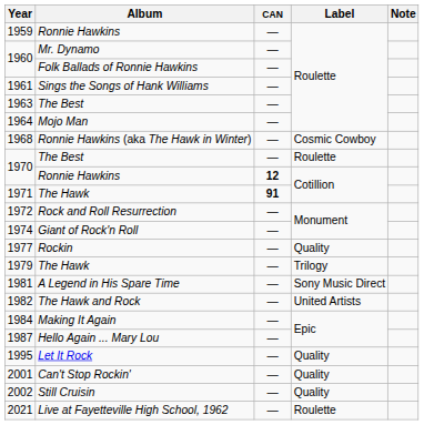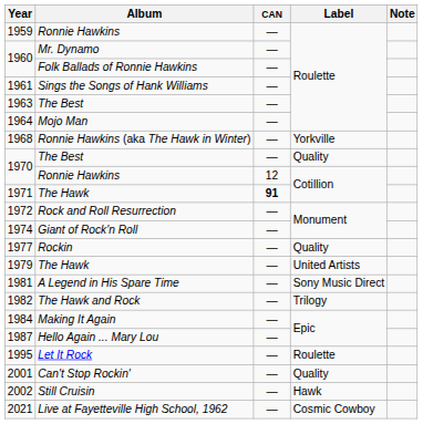1968 | Label: Cosmic Cowboy -> Yorkville
1970 / The Best | Label: Roulette -> Quality
1970 / Ronnie Hawkins | CAN: bold -> normal
1979 | Label: Trilogy -> United Artists
1982 | Label: United Artists -> Trilogy
1995 | Label: Quality -> Roulette
2002 | Label: Quality -> Hawk
2021 | Label: Roulette -> Cosmic Cowboy
